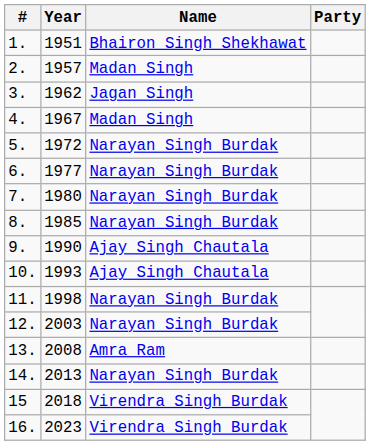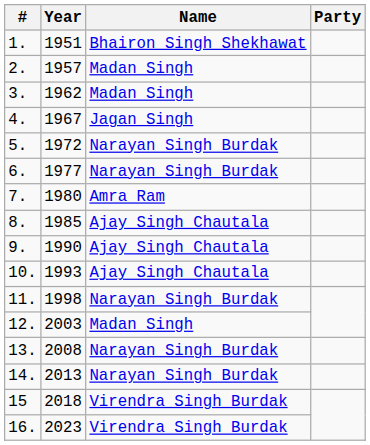3. | Name: Jagan Singh -> Madan Singh
4. | Name: Madan Singh -> Jagan Singh
7. | Name: Narayan Singh Burdak -> Amra Ram
8. | Name: Narayan Singh Burdak -> Ajay Singh Chautala
12. | Name: Narayan Singh Burdak -> Madan Singh
13. | Name: Amra Ram -> Narayan Singh Burdak
